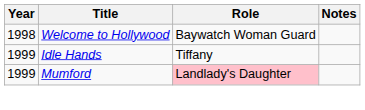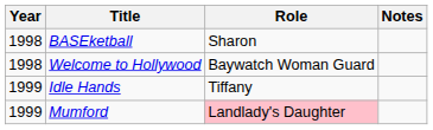+ row: 1998 | BASEketball | Sharon
